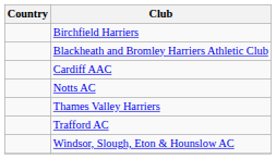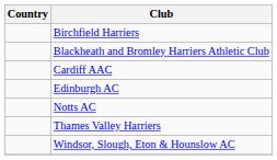+ row: Edinburgh AC
- row: Trafford AC
